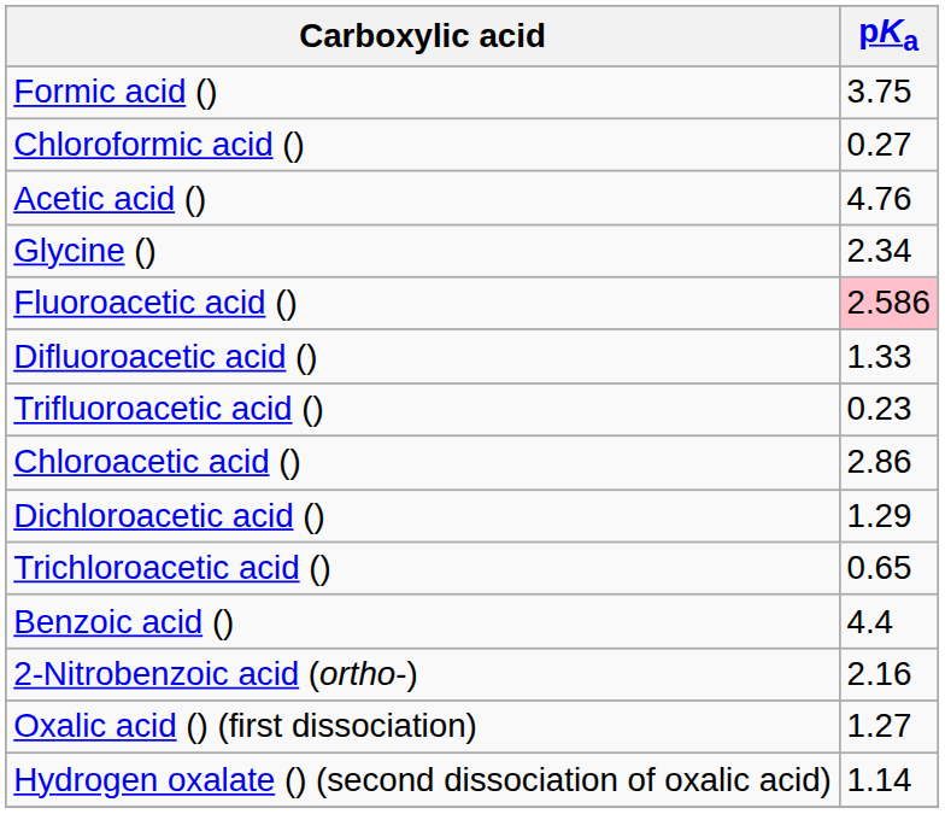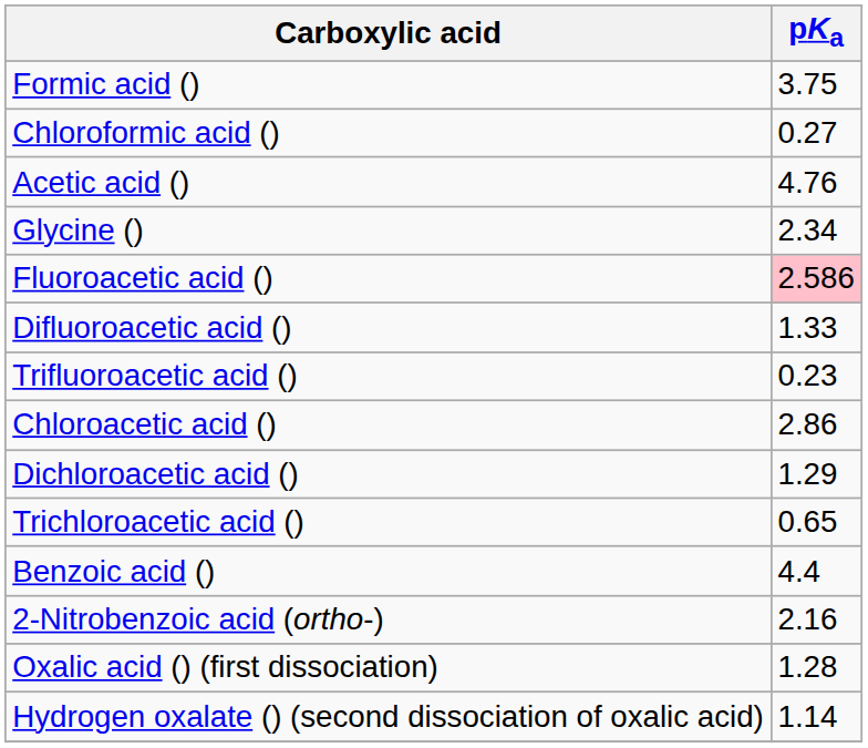Oxalic acid () (first dissociation) | pKa: 1.27 -> 1.28
